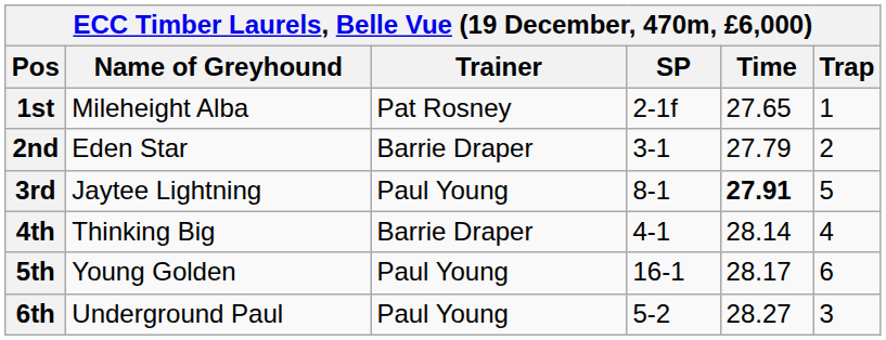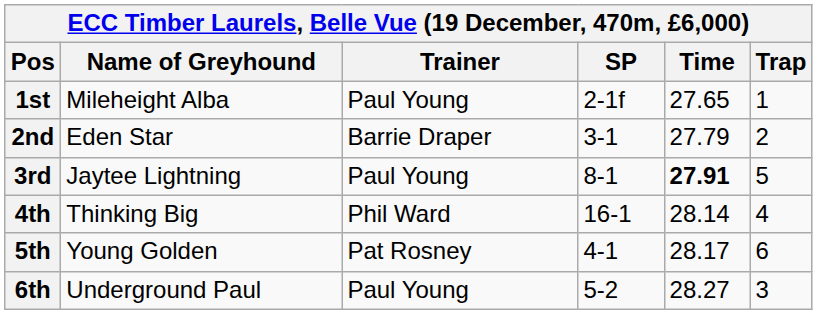1st | Trainer: Pat Rosney -> Paul Young
4th | Trainer: Barrie Draper -> Phil Ward
4th | SP: 4-1 -> 16-1
5th | Trainer: Paul Young -> Pat Rosney
5th | SP: 16-1 -> 4-1
